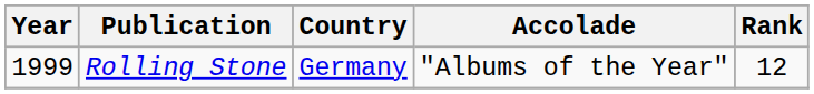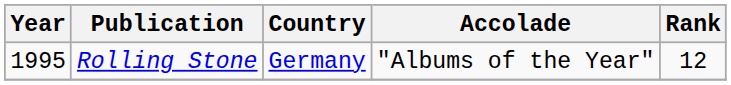Rolling Stone | Year: 1999 -> 1995
